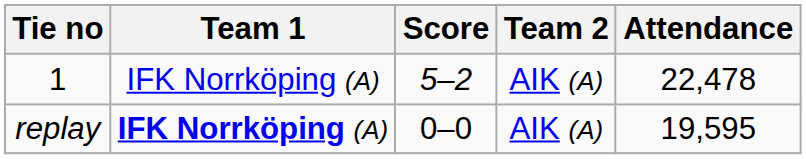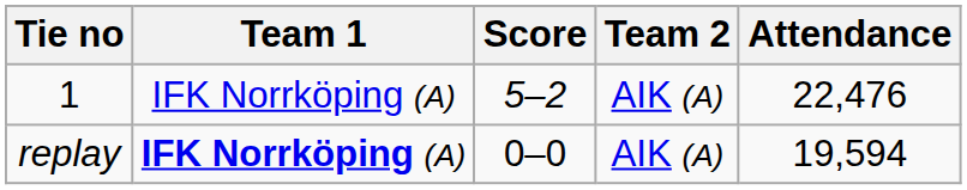1 | Attendance: 22,478 -> 22,476
replay | Attendance: 19,595 -> 19,594
